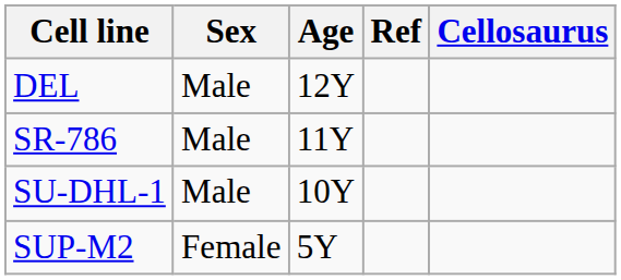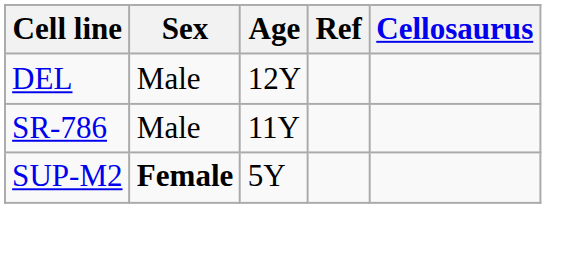- row: SU-DHL-1 | Male | 10Y
SUP-M2 | Sex: normal -> bold
